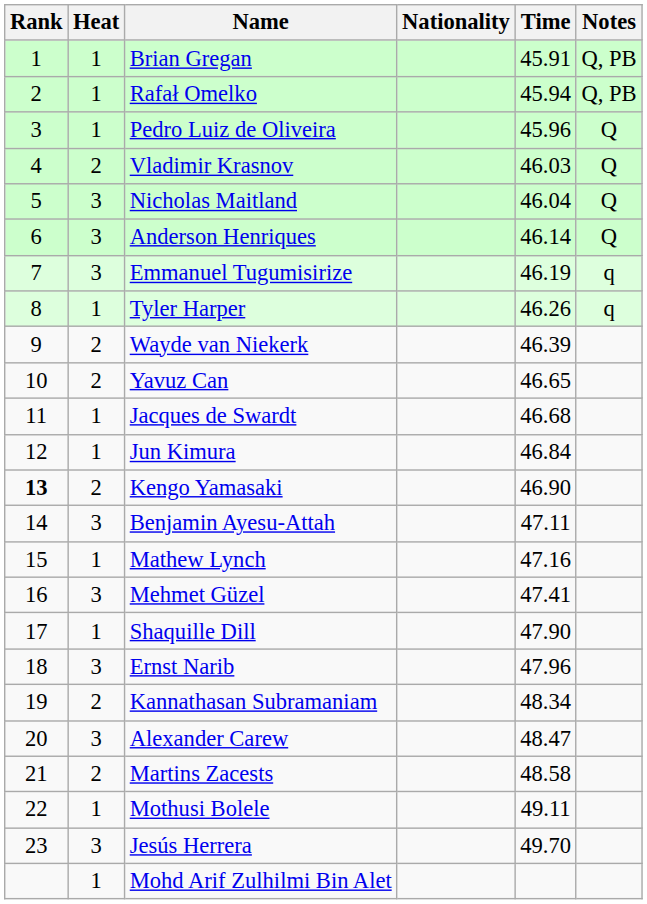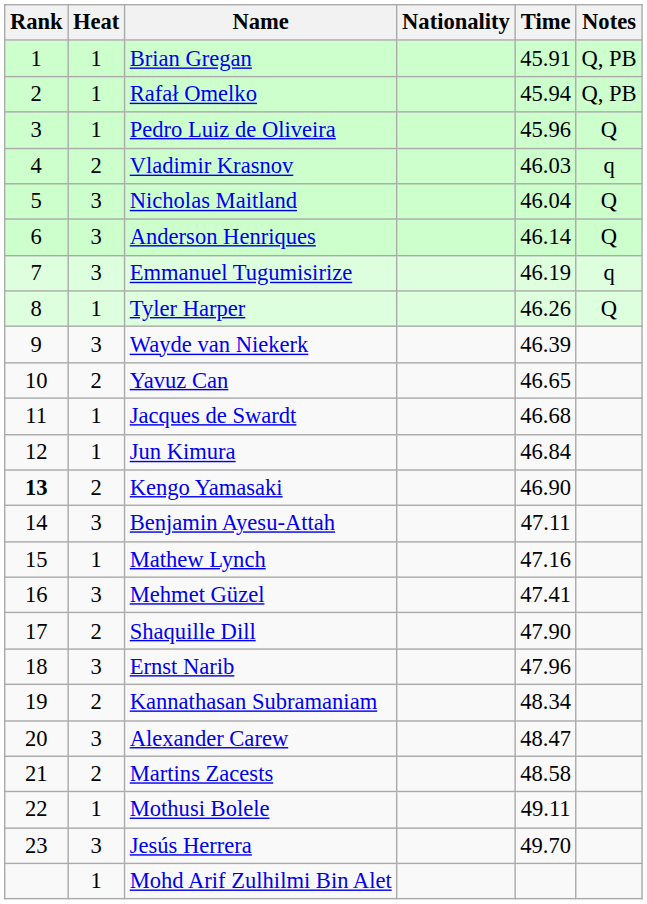Vladimir Krasnov | Notes: Q -> q
Tyler Harper | Notes: q -> Q
Wayde van Niekerk | Heat: 2 -> 3
Shaquille Dill | Heat: 1 -> 2
